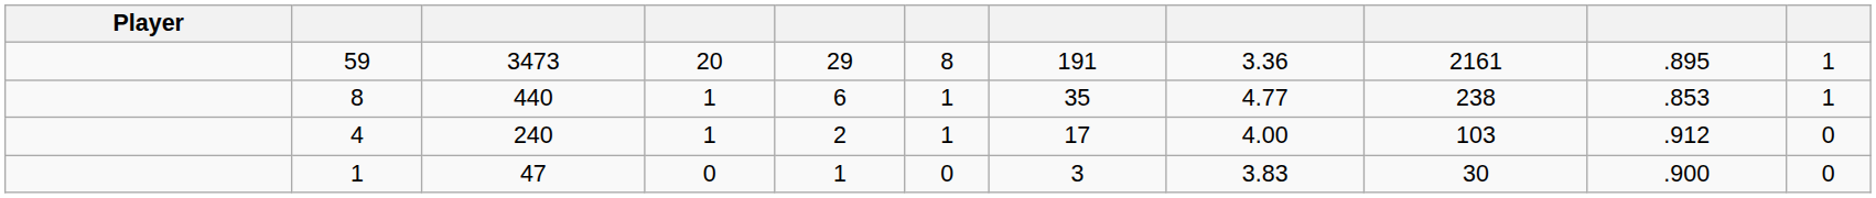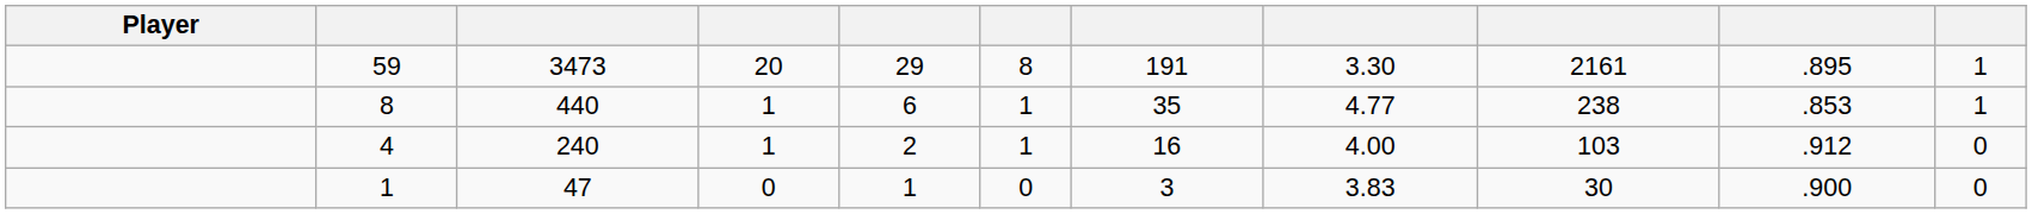59 | column 8: 3.36 -> 3.30
4 | column 7: 17 -> 16
